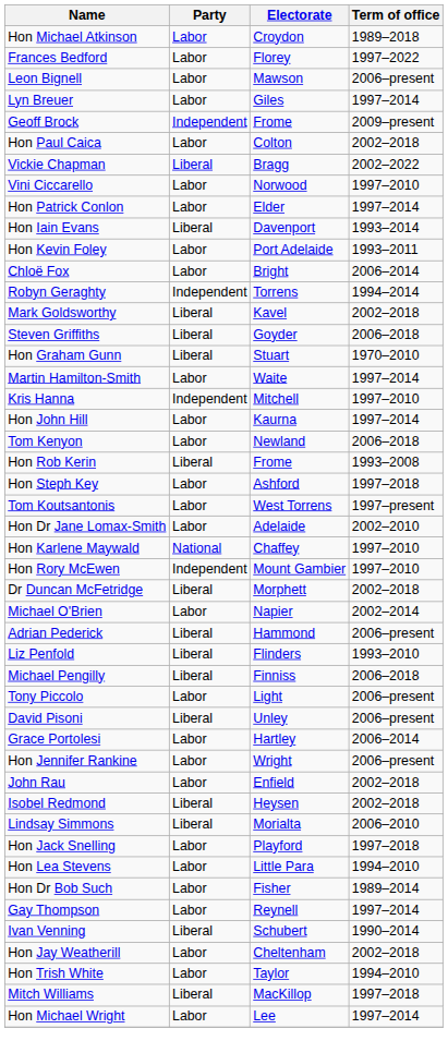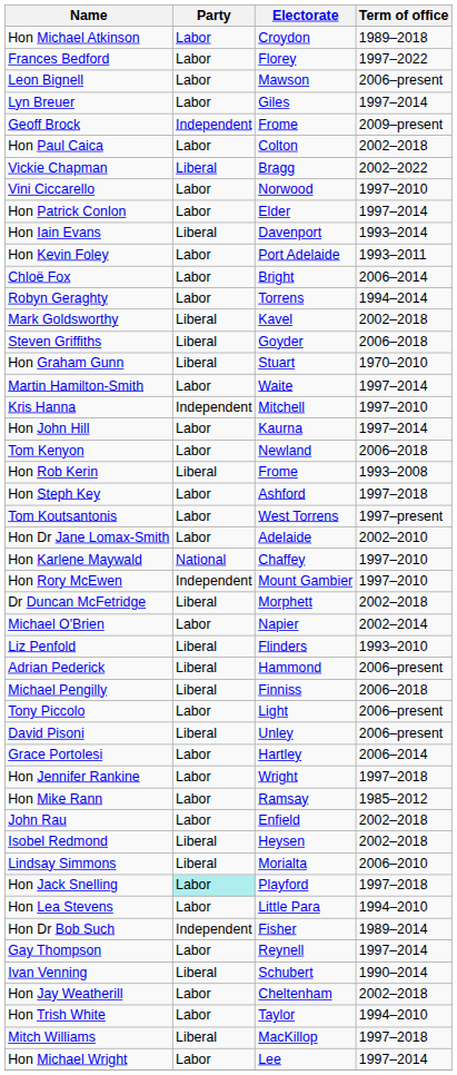Robyn Geraghty | Party: Independent -> Labor
rows swapped: Adrian Pederick <-> Liz Penfold
Hon Jennifer Rankine | Term of office: 2006–present -> 1997–2018
+ row: Hon Mike Rann | Labor | Ramsay | 1985–2012
Hon Jack Snelling | Party: no background -> paleturquoise background
Hon Dr Bob Such | Party: Labor -> Independent
